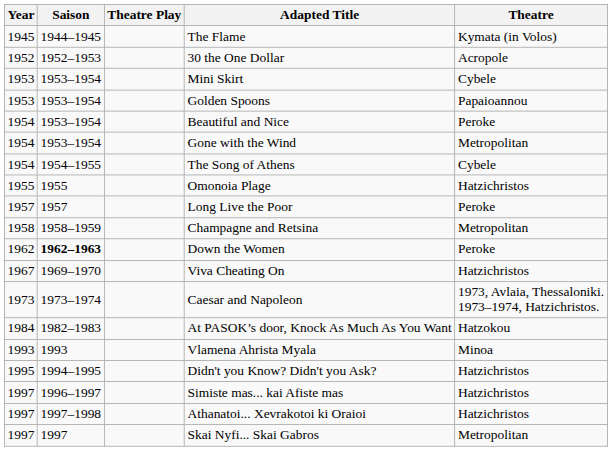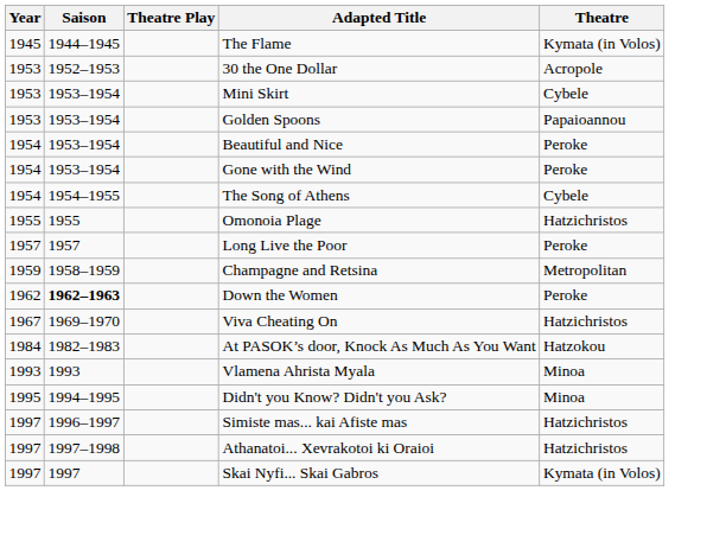30 the One Dollar | Year: 1952 -> 1953
Gone with the Wind | Theatre: Metropolitan -> Peroke
Champagne and Retsina | Year: 1958 -> 1959
- row: 1973 | 1973‒1974 | Caesar and Napoleon | 1973, Avlaia, Thessaloniki. 1973‒1974, Hatzichristos.
Didn't you Know? Didn't you Ask? | Theatre: Hatzichristos -> Minoa
Skai Nyfi... Skai Gabros | Theatre: Metropolitan -> Kymata (in Volos)
